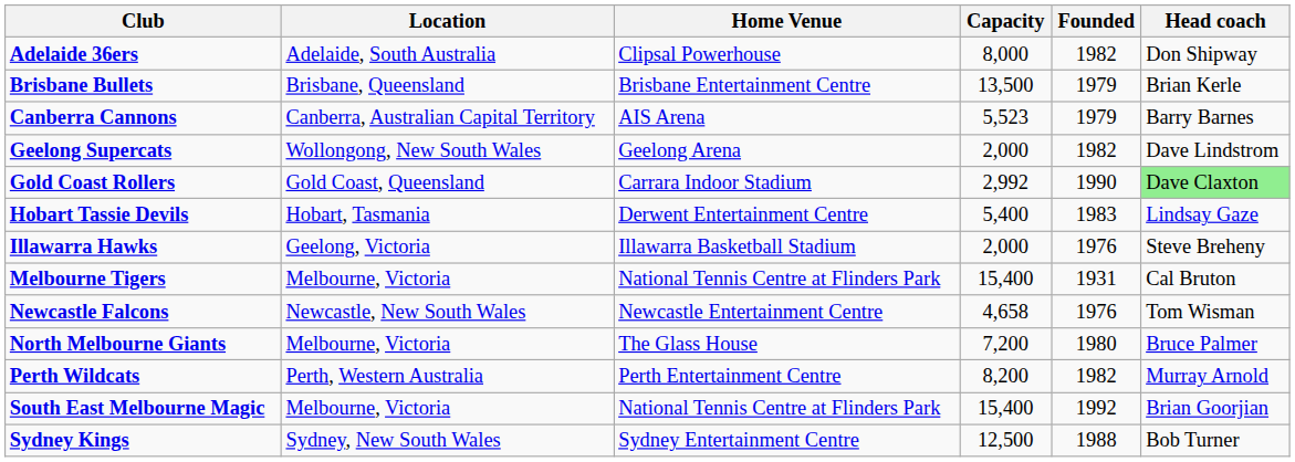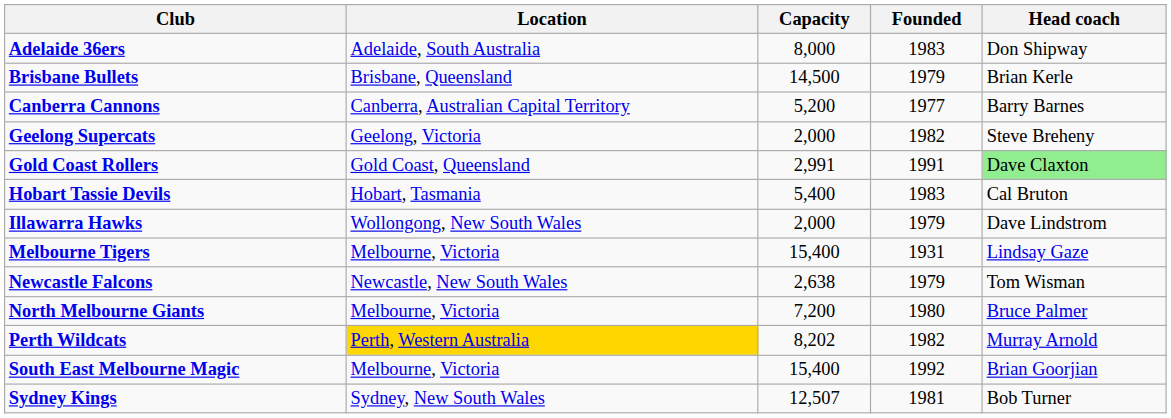- column: Home Venue | Clipsal Powerhouse | Brisbane Entertainment Centre | AIS Arena | Geelong Arena | Carrara Indoor Stadium | Derwent Entertainment Centre | Illawarra Basketball Stadium | National Tennis Centre at Flinders Park | Newcastle Entertainment Centre | The Glass House | Perth Entertainment Centre | National Tennis Centre at Flinders Park | Sydney Entertainment Centre
Adelaide 36ers | Founded: 1982 -> 1983
Brisbane Bullets | Capacity: 13,500 -> 14,500
Canberra Cannons | Capacity: 5,523 -> 5,200
Canberra Cannons | Founded: 1979 -> 1977
Geelong Supercats | Location: Wollongong, New South Wales -> Geelong, Victoria
Geelong Supercats | Head coach: Dave Lindstrom -> Steve Breheny
Gold Coast Rollers | Capacity: 2,992 -> 2,991
Gold Coast Rollers | Founded: 1990 -> 1991
Hobart Tassie Devils | Head coach: Lindsay Gaze -> Cal Bruton
Illawarra Hawks | Location: Geelong, Victoria -> Wollongong, New South Wales
Illawarra Hawks | Founded: 1976 -> 1979
Illawarra Hawks | Head coach: Steve Breheny -> Dave Lindstrom
Melbourne Tigers | Head coach: Cal Bruton -> Lindsay Gaze
Newcastle Falcons | Capacity: 4,658 -> 2,638
Newcastle Falcons | Founded: 1976 -> 1979
Perth Wildcats | Location: no background -> gold background
Perth Wildcats | Capacity: 8,200 -> 8,202
Sydney Kings | Capacity: 12,500 -> 12,507
Sydney Kings | Founded: 1988 -> 1981
